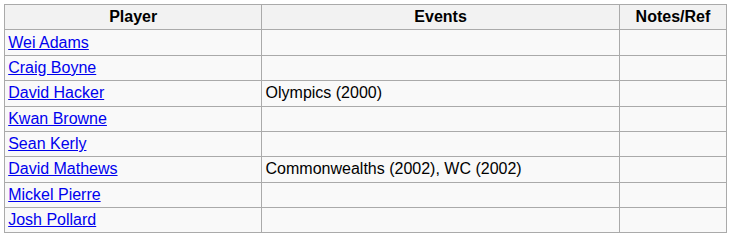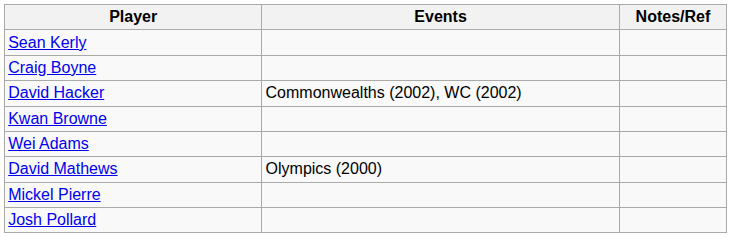rows swapped: Wei Adams <-> Sean Kerly
David Hacker | Events: Olympics (2000) -> Commonwealths (2002), WC (2002)
David Mathews | Events: Commonwealths (2002), WC (2002) -> Olympics (2000)
